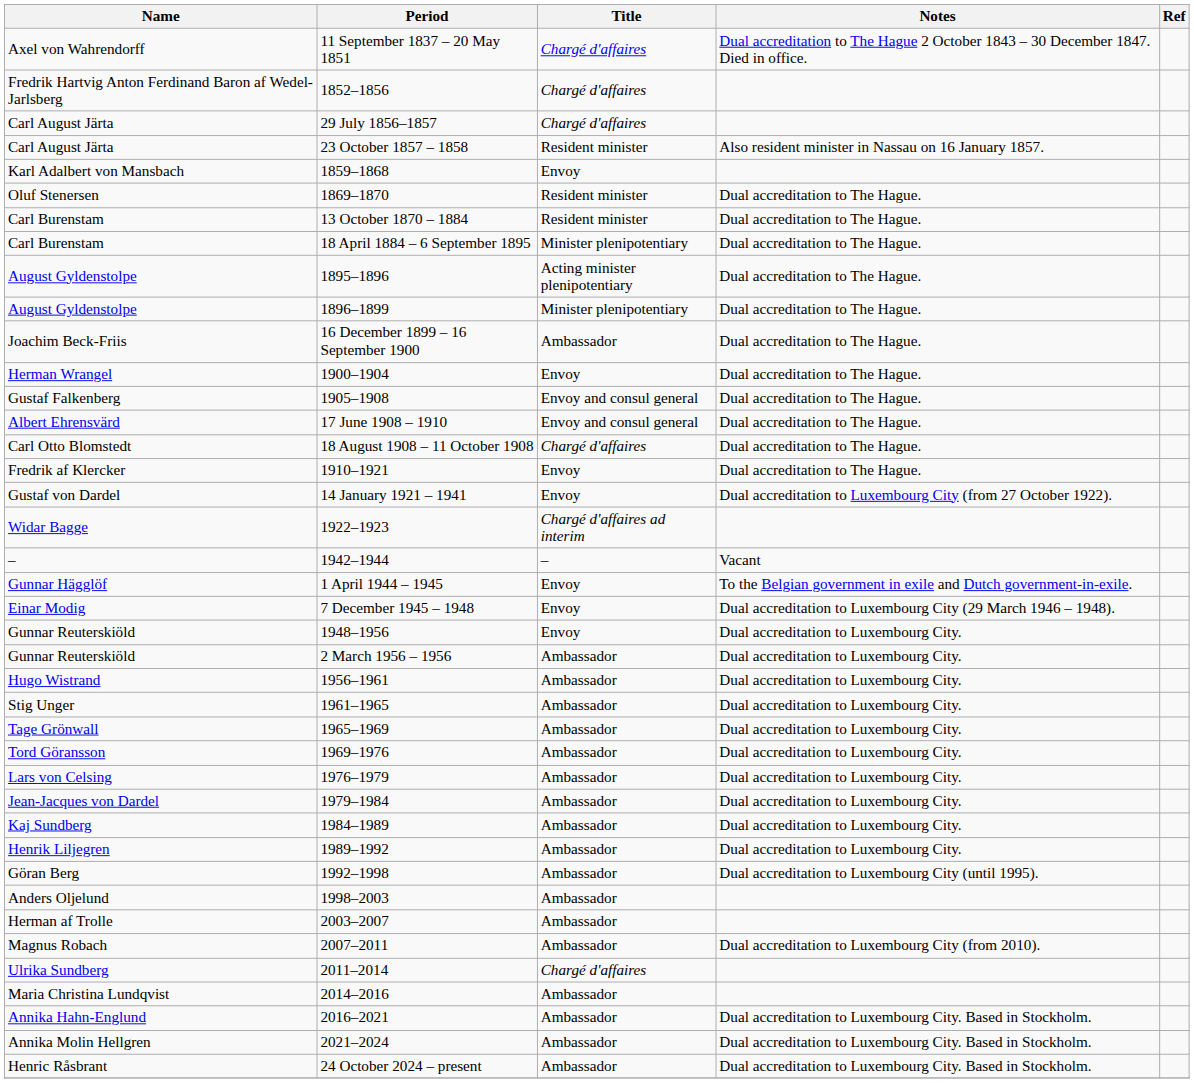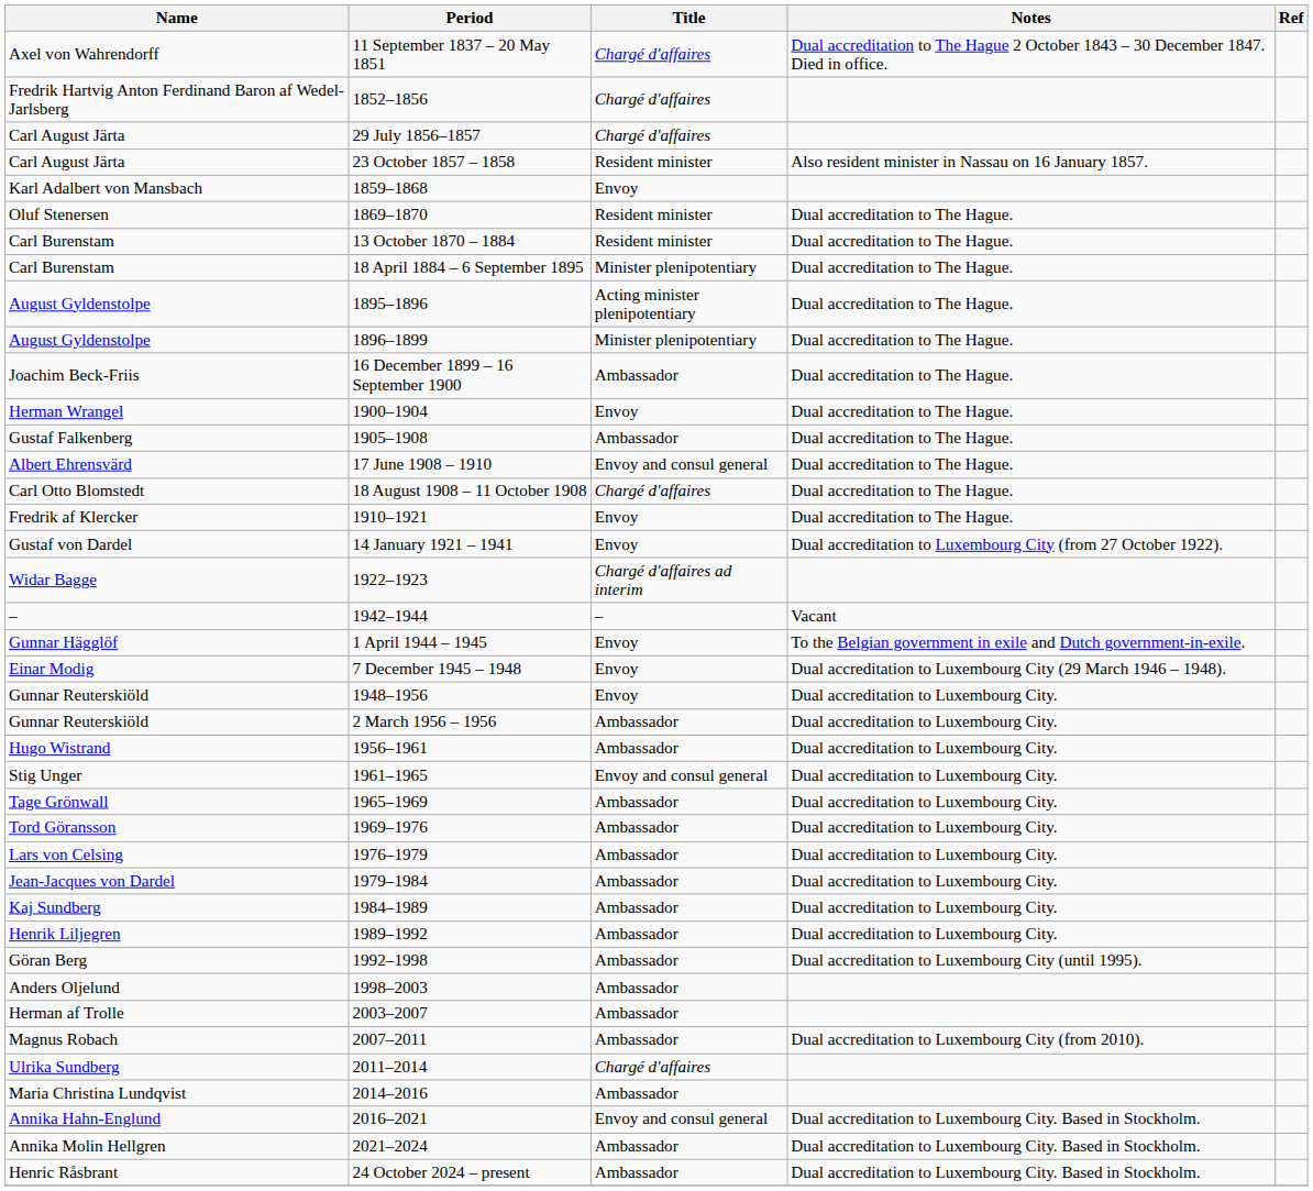Gustaf Falkenberg | Title: Envoy and consul general -> Ambassador
Stig Unger | Title: Ambassador -> Envoy and consul general
Annika Hahn-Englund | Title: Ambassador -> Envoy and consul general
